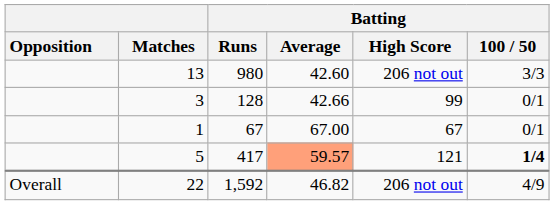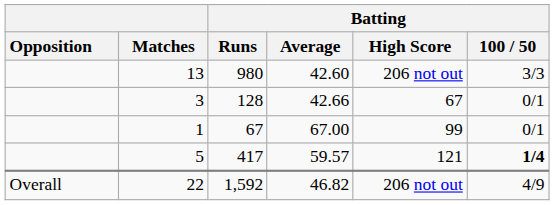3 | Batting / High Score: 99 -> 67
1 | Batting / High Score: 67 -> 99
5 | Batting / Average: lightsalmon background -> no background
